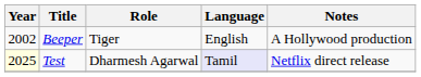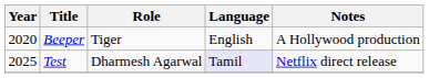Beeper | Year: 2002 -> 2020
Test | Year: lightyellow background -> no background
